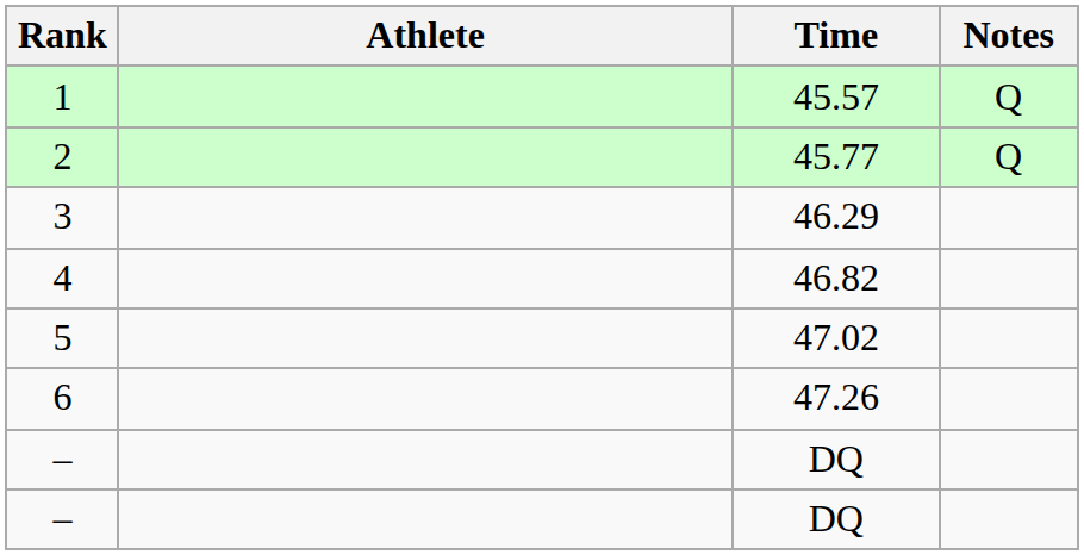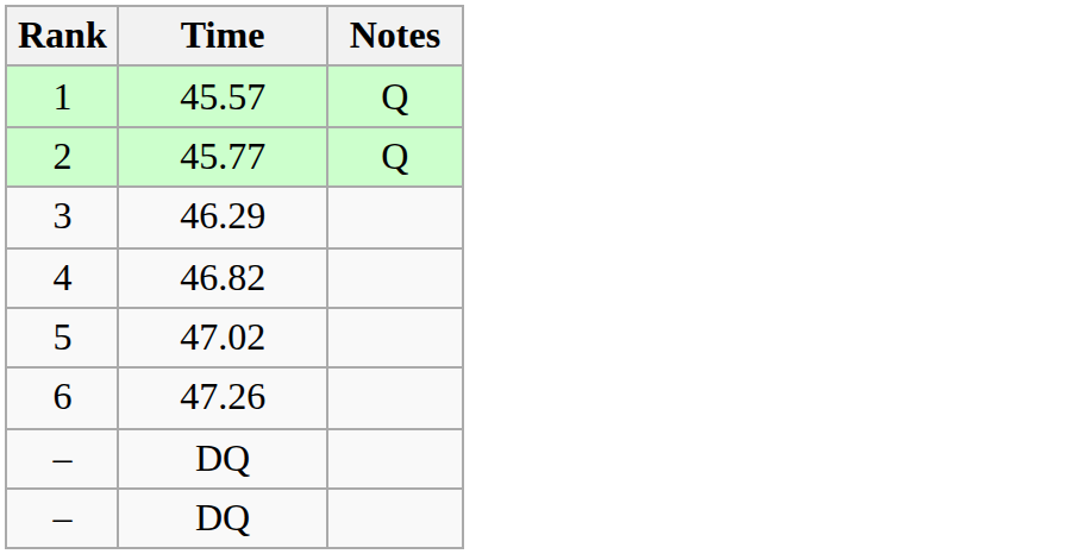- column: Athlete
